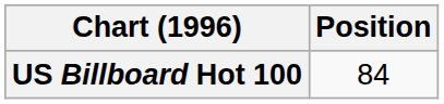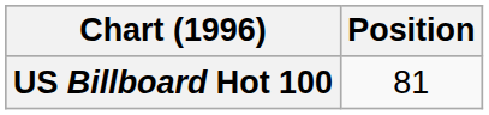US Billboard Hot 100 | Position: 84 -> 81
